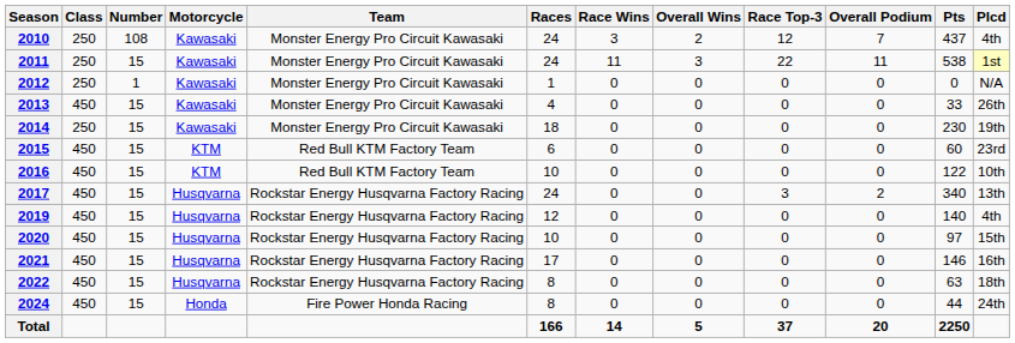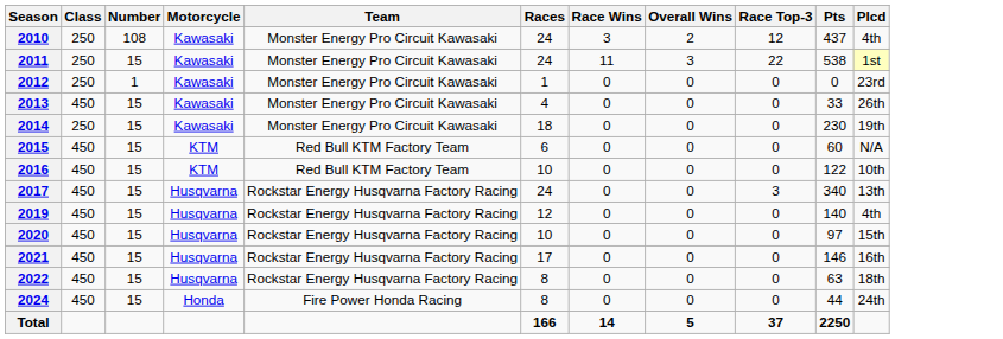- column: Overall Podium | 7 | 11 | 0 | 0 | 0 | 0 | 0 | 2 | 0 | 0 | 0 | 0 | 0 | 20
2012 | Plcd: N/A -> 23rd
2015 | Plcd: 23rd -> N/A
